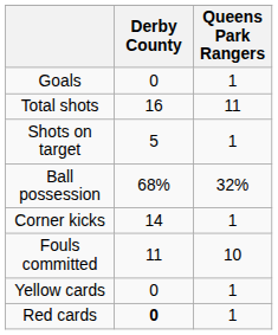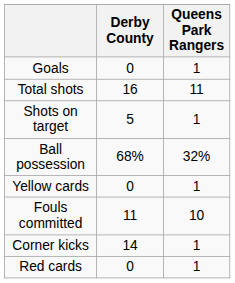rows swapped: Corner kicks <-> Yellow cards
Red cards | Derby County: bold -> normal
